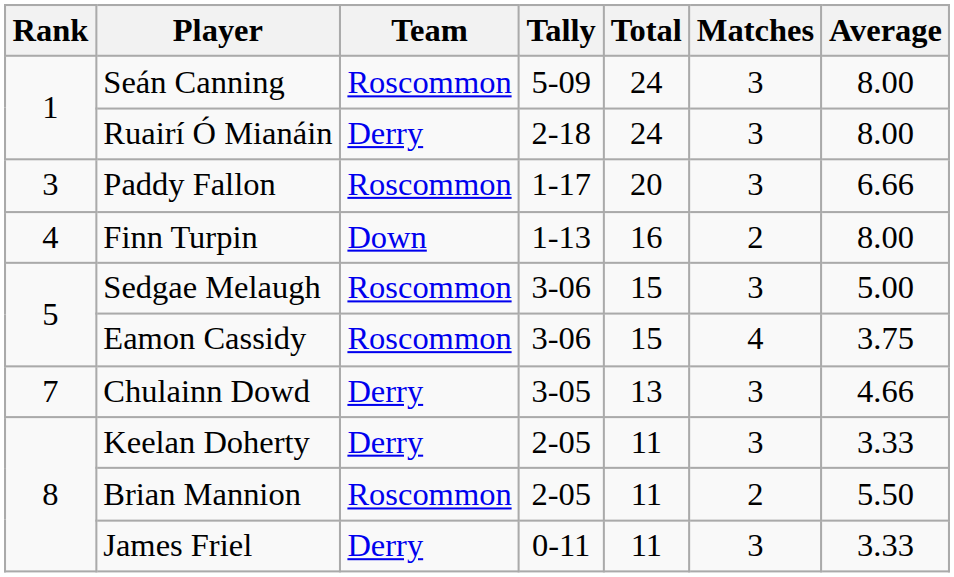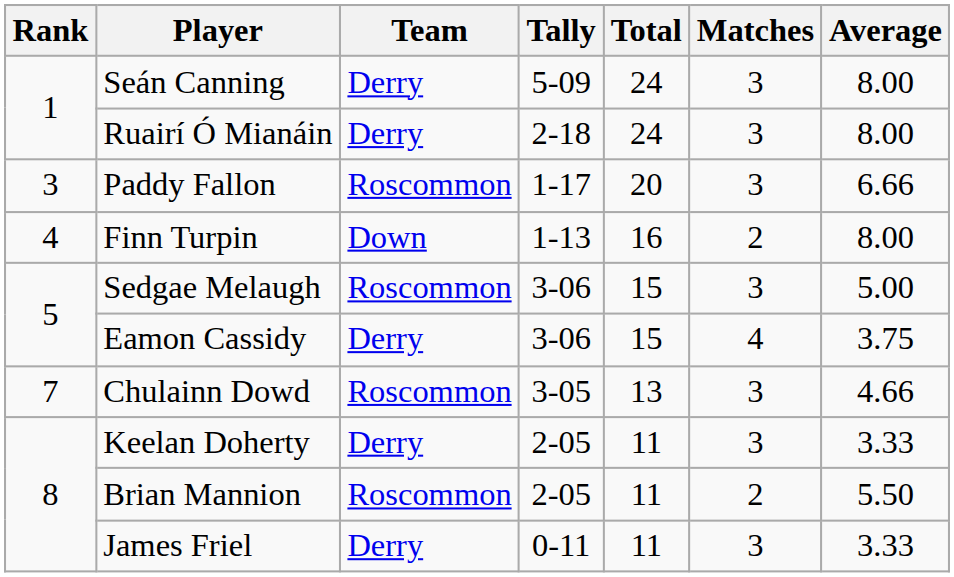Seán Canning | Team: Roscommon -> Derry
Eamon Cassidy | Team: Roscommon -> Derry
Chulainn Dowd | Team: Derry -> Roscommon
